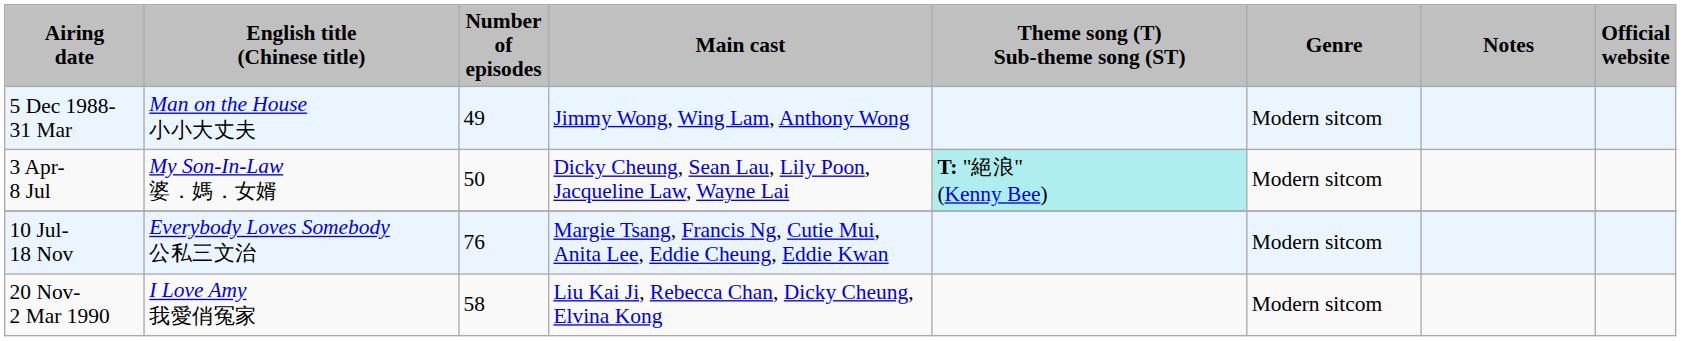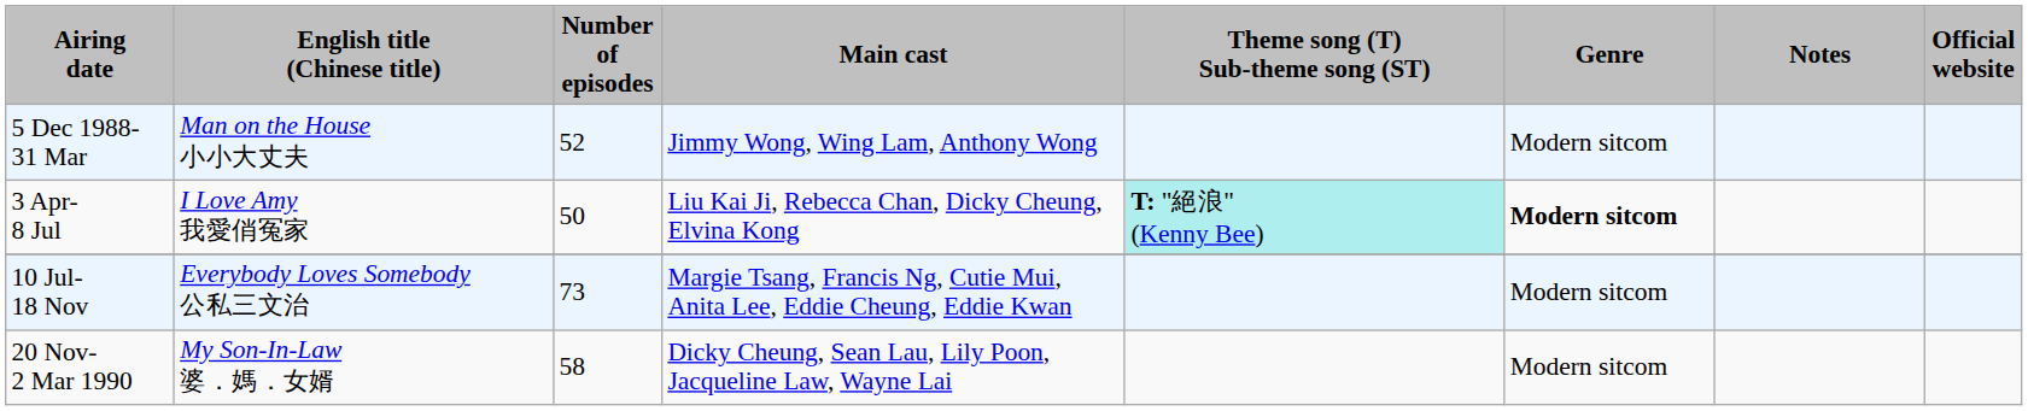5 Dec 1988- 31 Mar | Number of episodes: 49 -> 52
3 Apr- 8 Jul | English title (Chinese title): My Son-In-Law 婆．媽．女婿 -> I Love Amy 我愛俏冤家
3 Apr- 8 Jul | Main cast: Dicky Cheung, Sean Lau, Lily Poon, Jacqueline Law, Wayne Lai -> Liu Kai Ji, Rebecca Chan, Dicky Cheung, Elvina Kong
3 Apr- 8 Jul | Genre: normal -> bold
10 Jul- 18 Nov | Number of episodes: 76 -> 73
20 Nov- 2 Mar 1990 | English title (Chinese title): I Love Amy 我愛俏冤家 -> My Son-In-Law 婆．媽．女婿
20 Nov- 2 Mar 1990 | Main cast: Liu Kai Ji, Rebecca Chan, Dicky Cheung, Elvina Kong -> Dicky Cheung, Sean Lau, Lily Poon, Jacqueline Law, Wayne Lai
